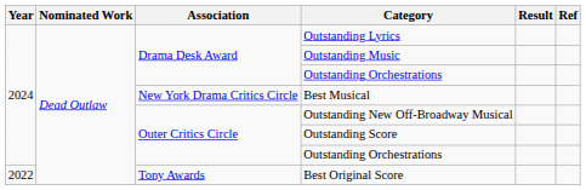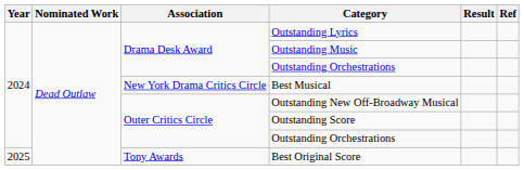Best Original Score | Year: 2022 -> 2025
